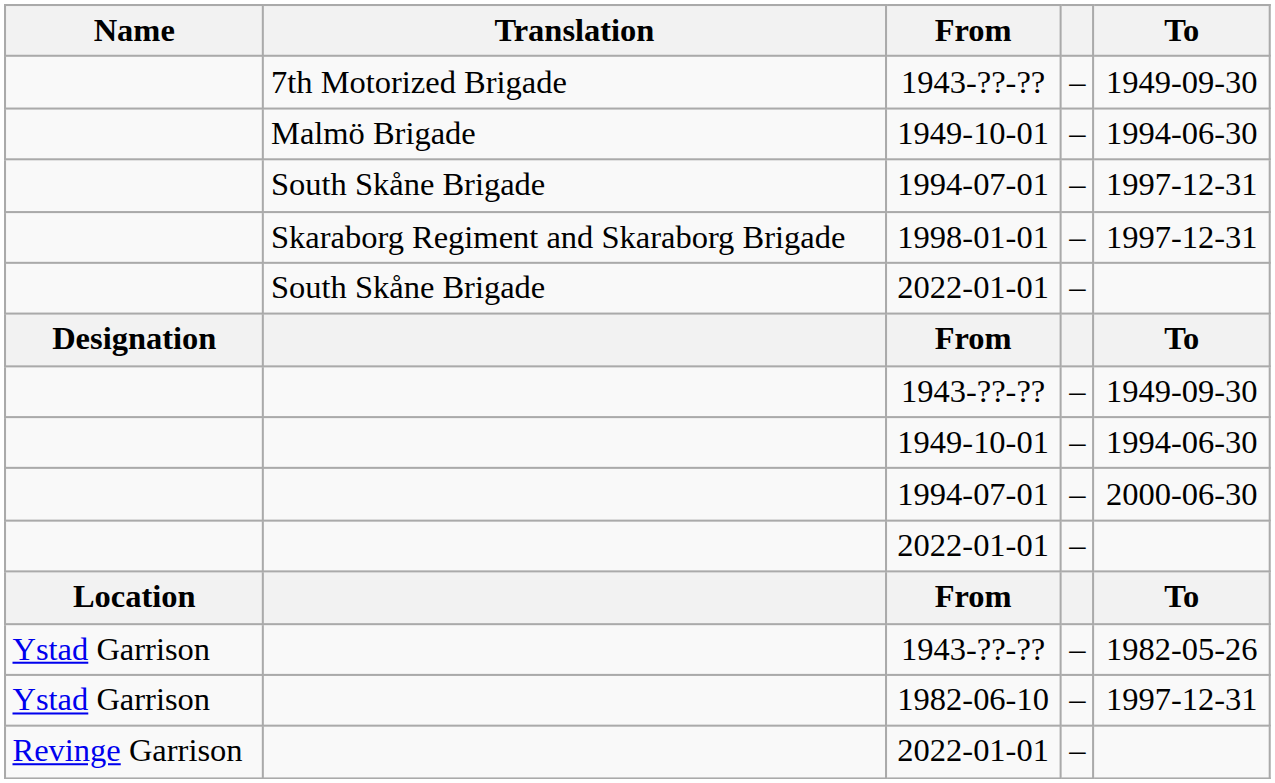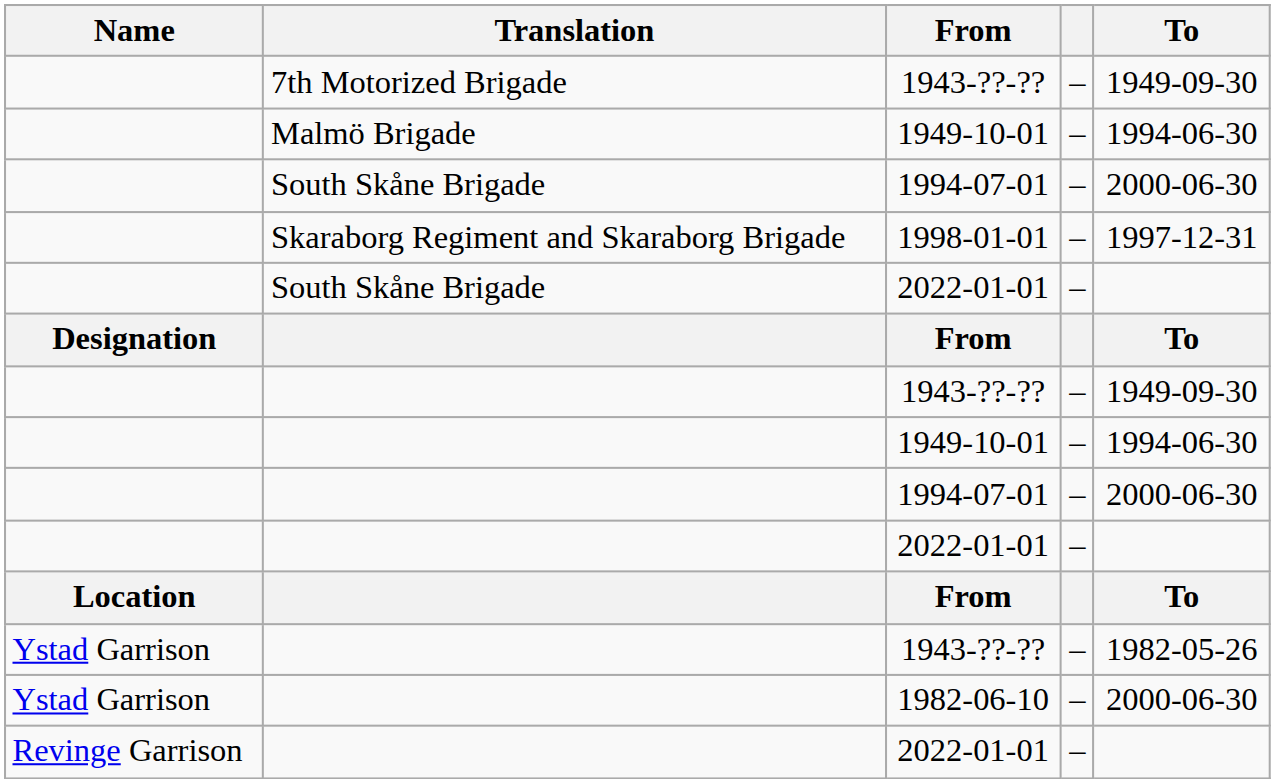South Skåne Brigade / 1994-07-01 | To: 1997-12-31 -> 2000-06-30
1982-06-10 | To: 1997-12-31 -> 2000-06-30
